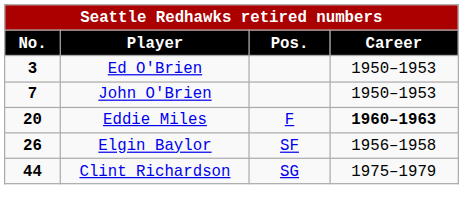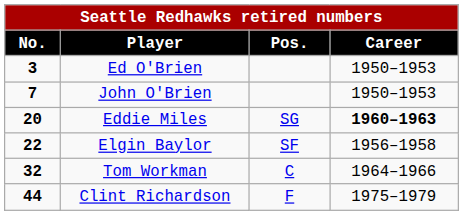Eddie Miles | Pos.: F -> SG
Elgin Baylor | No.: 26 -> 22
+ row: 32 | Tom Workman | C | 1964–1966
Clint Richardson | Pos.: SG -> F
